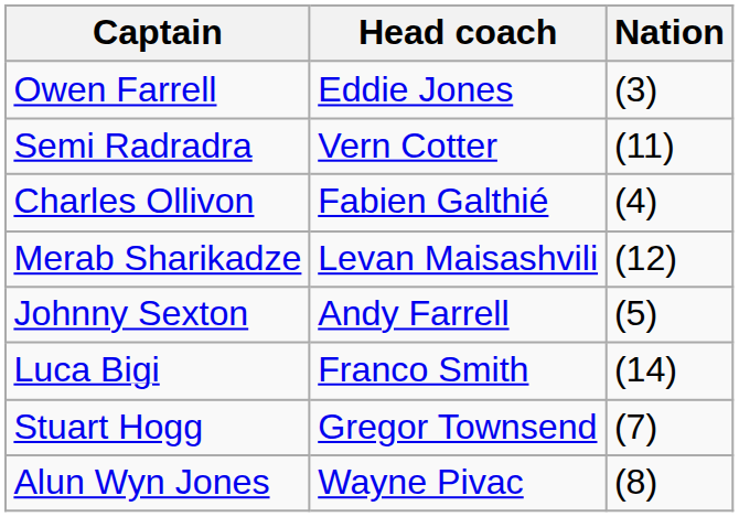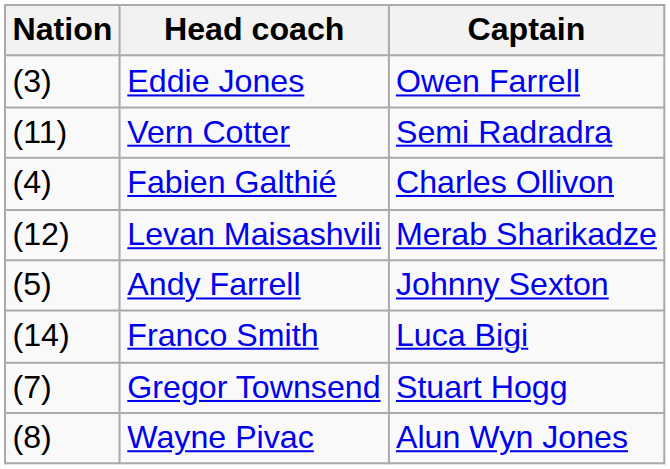columns swapped: Nation <-> Captain
